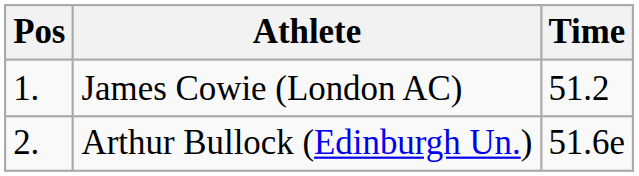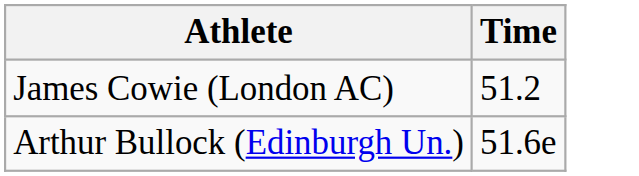- column: Pos | 1. | 2.
